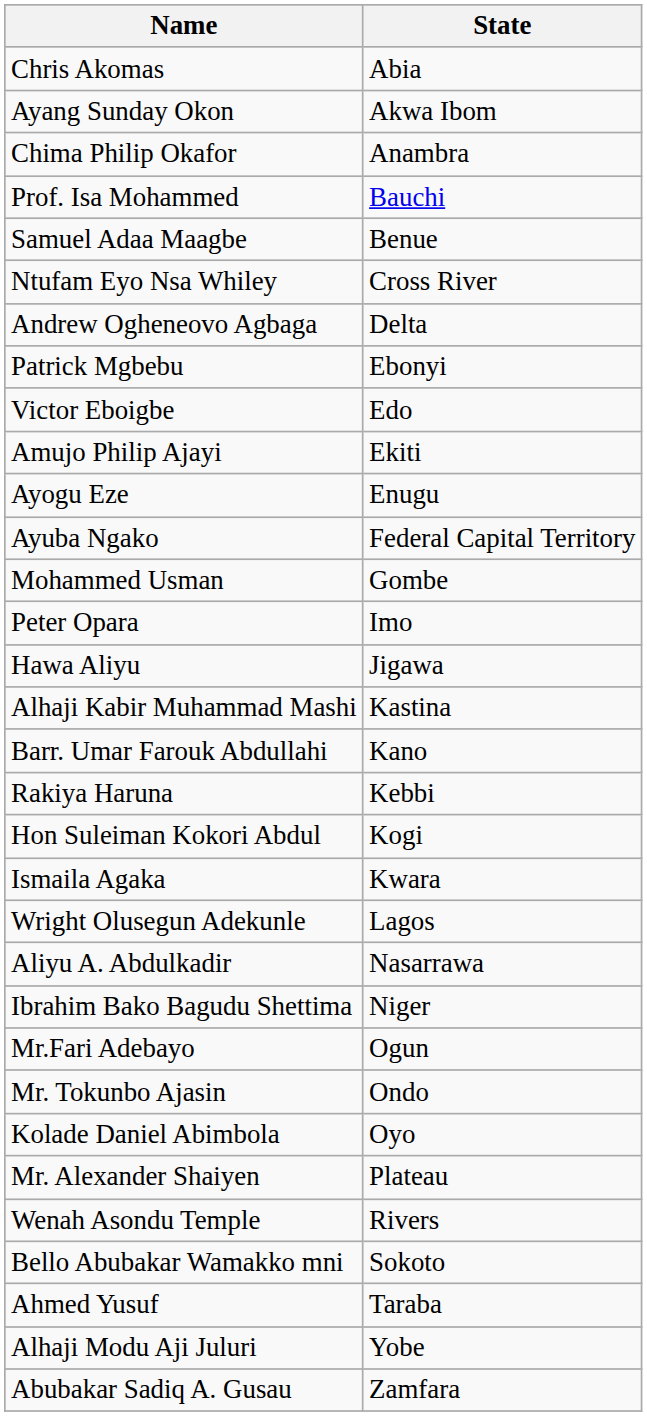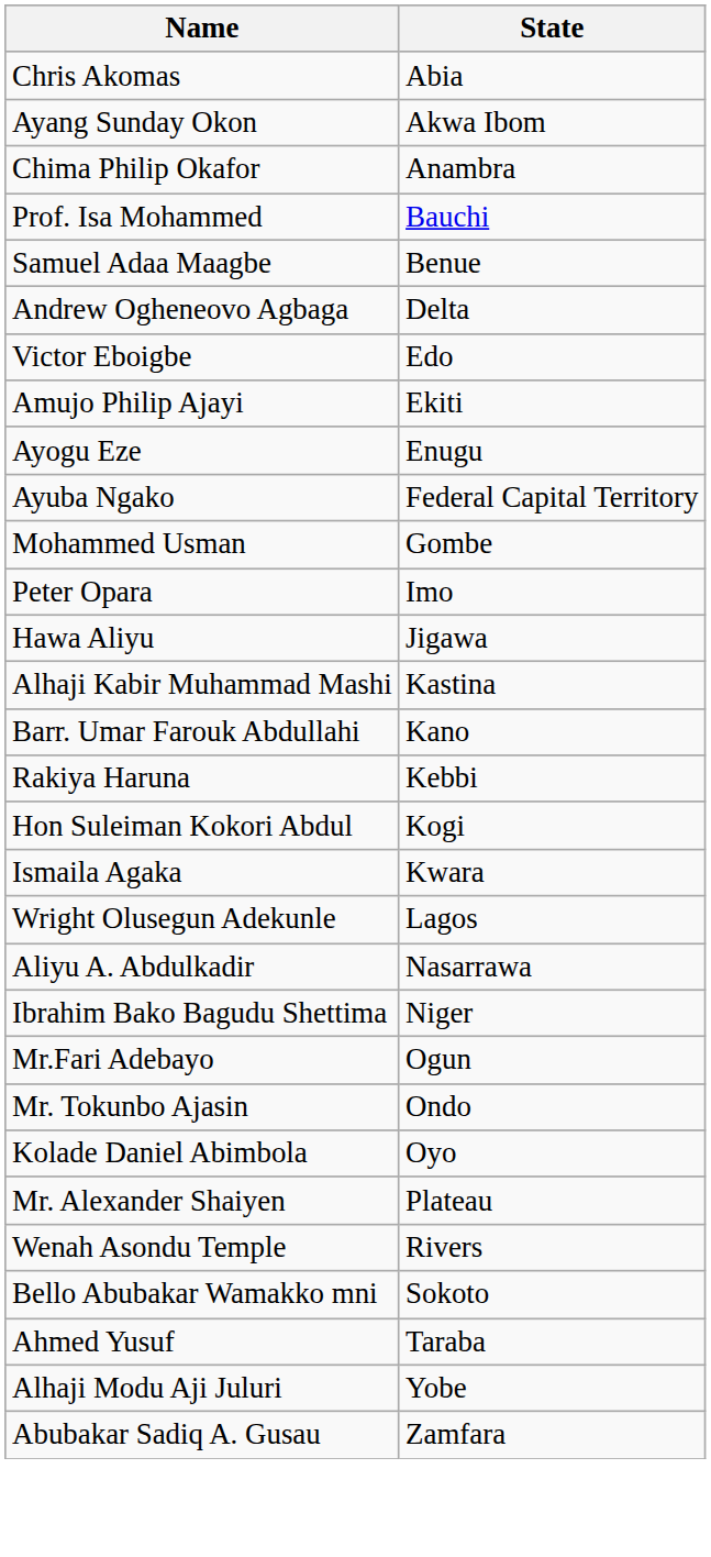- row: Ntufam Eyo Nsa Whiley | Cross River
- row: Patrick Mgbebu | Ebonyi
